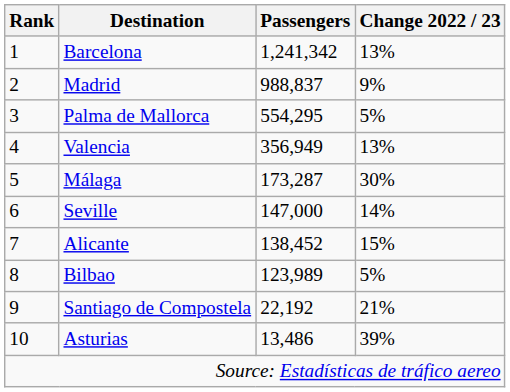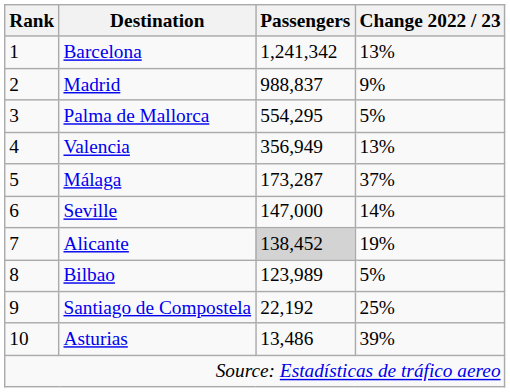Málaga | Change 2022 / 23: 30% -> 37%
Alicante | Passengers: no background -> lightgrey background
Alicante | Change 2022 / 23: 15% -> 19%
Santiago de Compostela | Change 2022 / 23: 21% -> 25%
